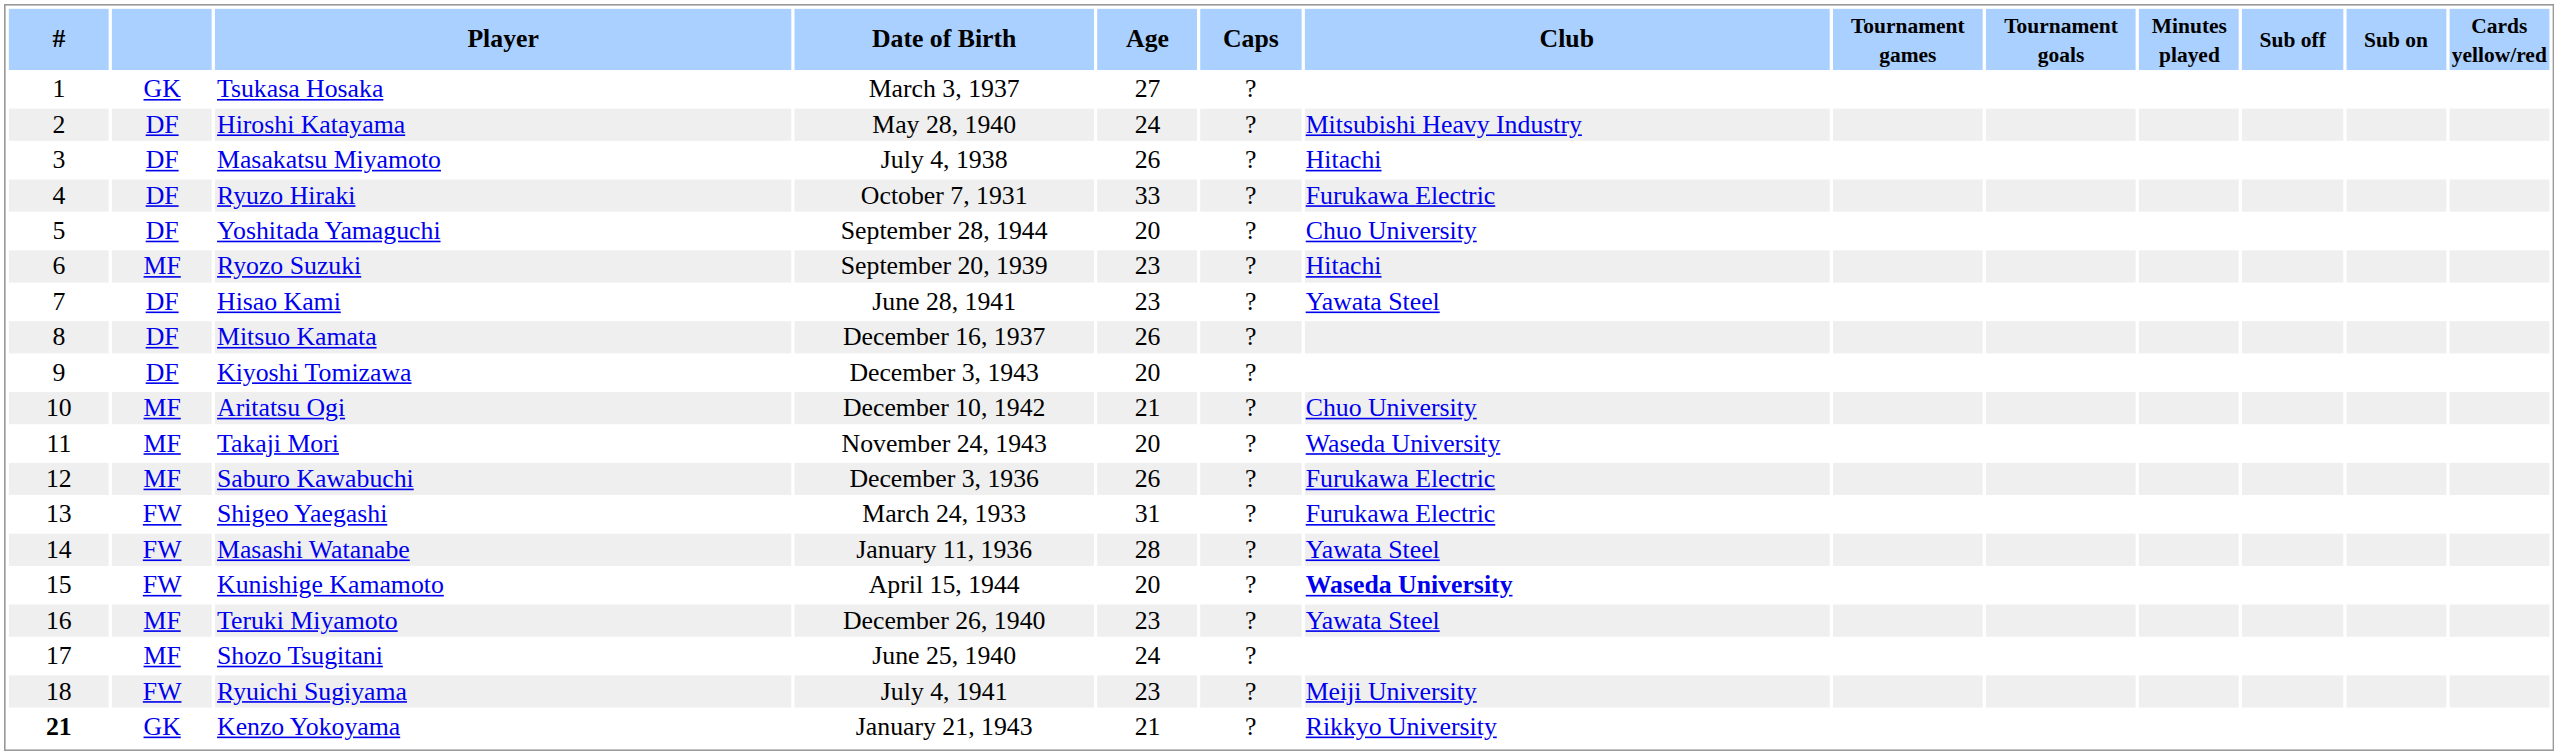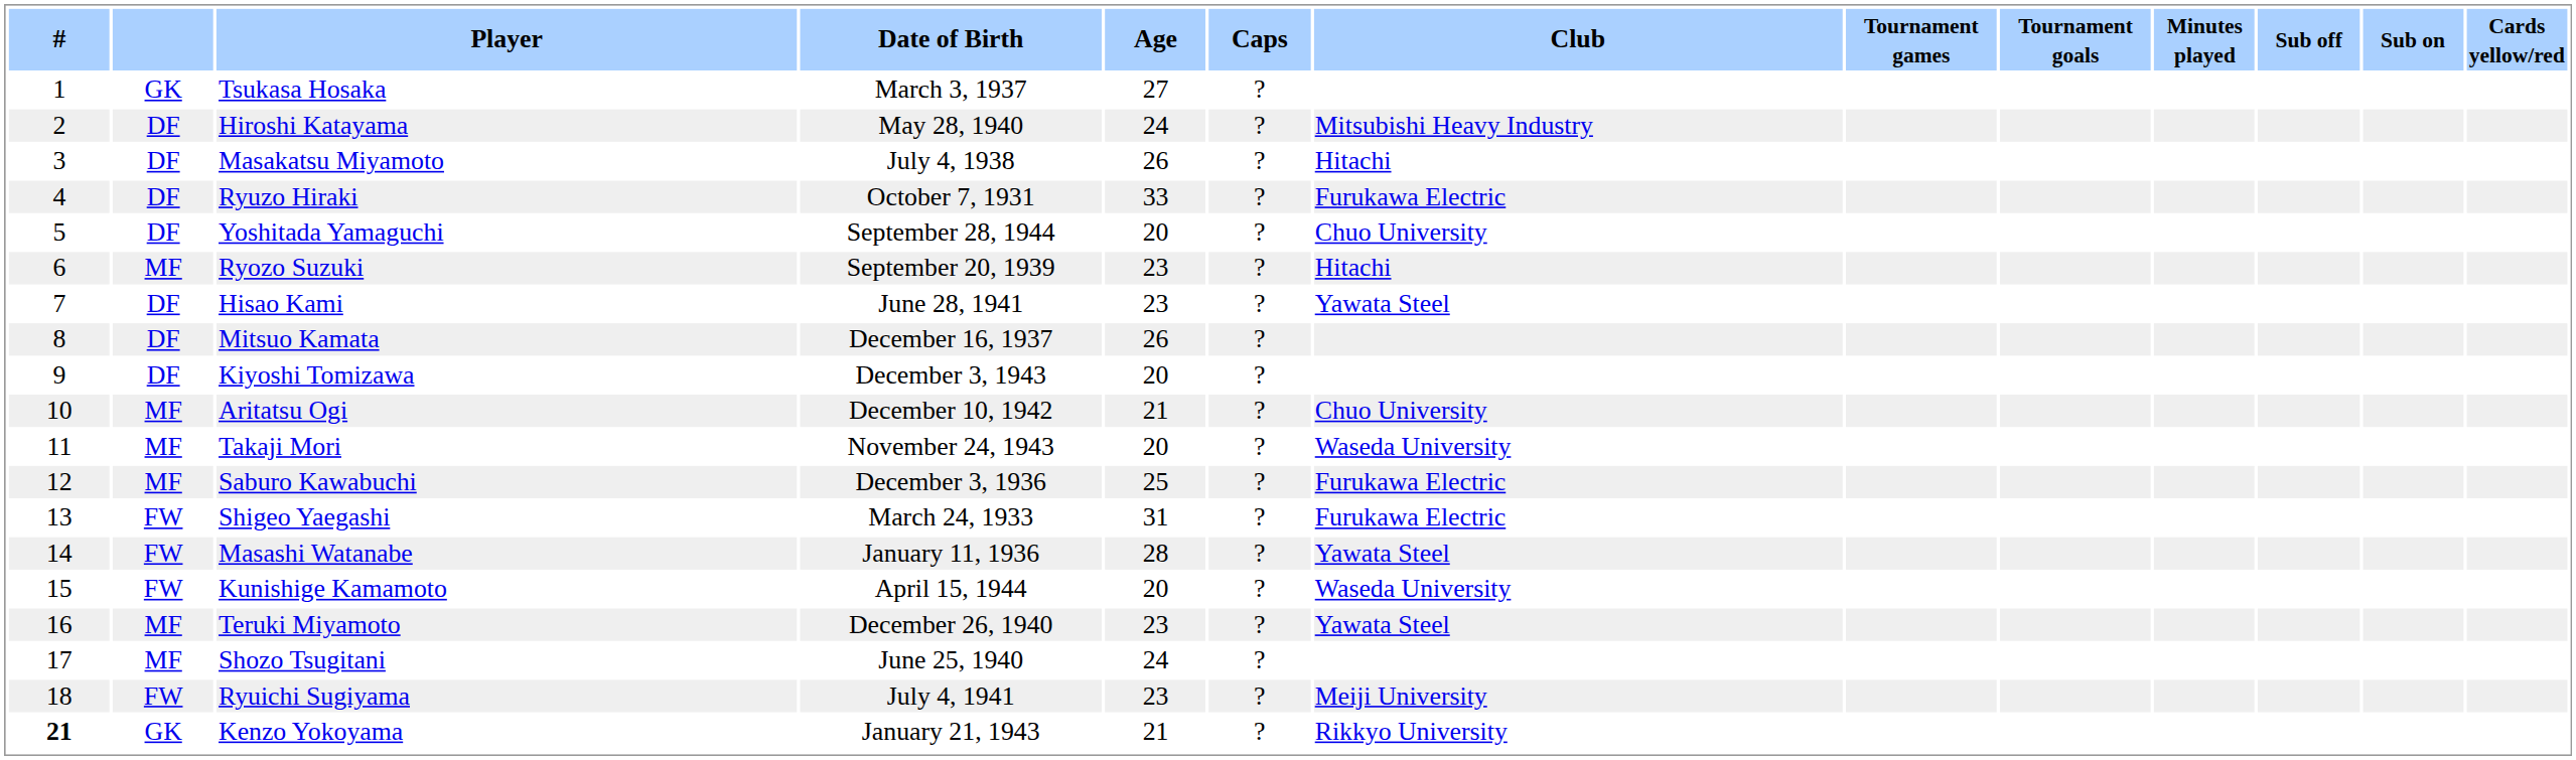Saburo Kawabuchi | Age: 26 -> 25
Kunishige Kamamoto | Club: bold -> normal
